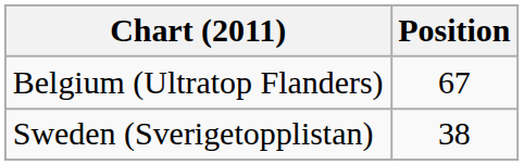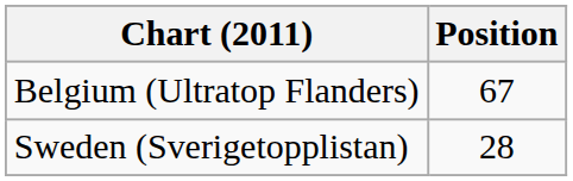Sweden (Sverigetopplistan) | Position: 38 -> 28
